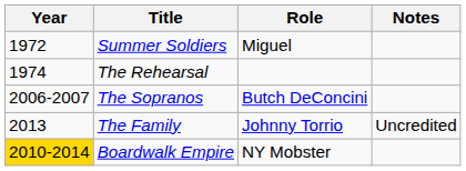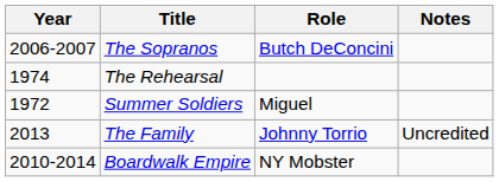rows swapped: Summer Soldiers <-> The Sopranos
Boardwalk Empire | Year: gold background -> no background
